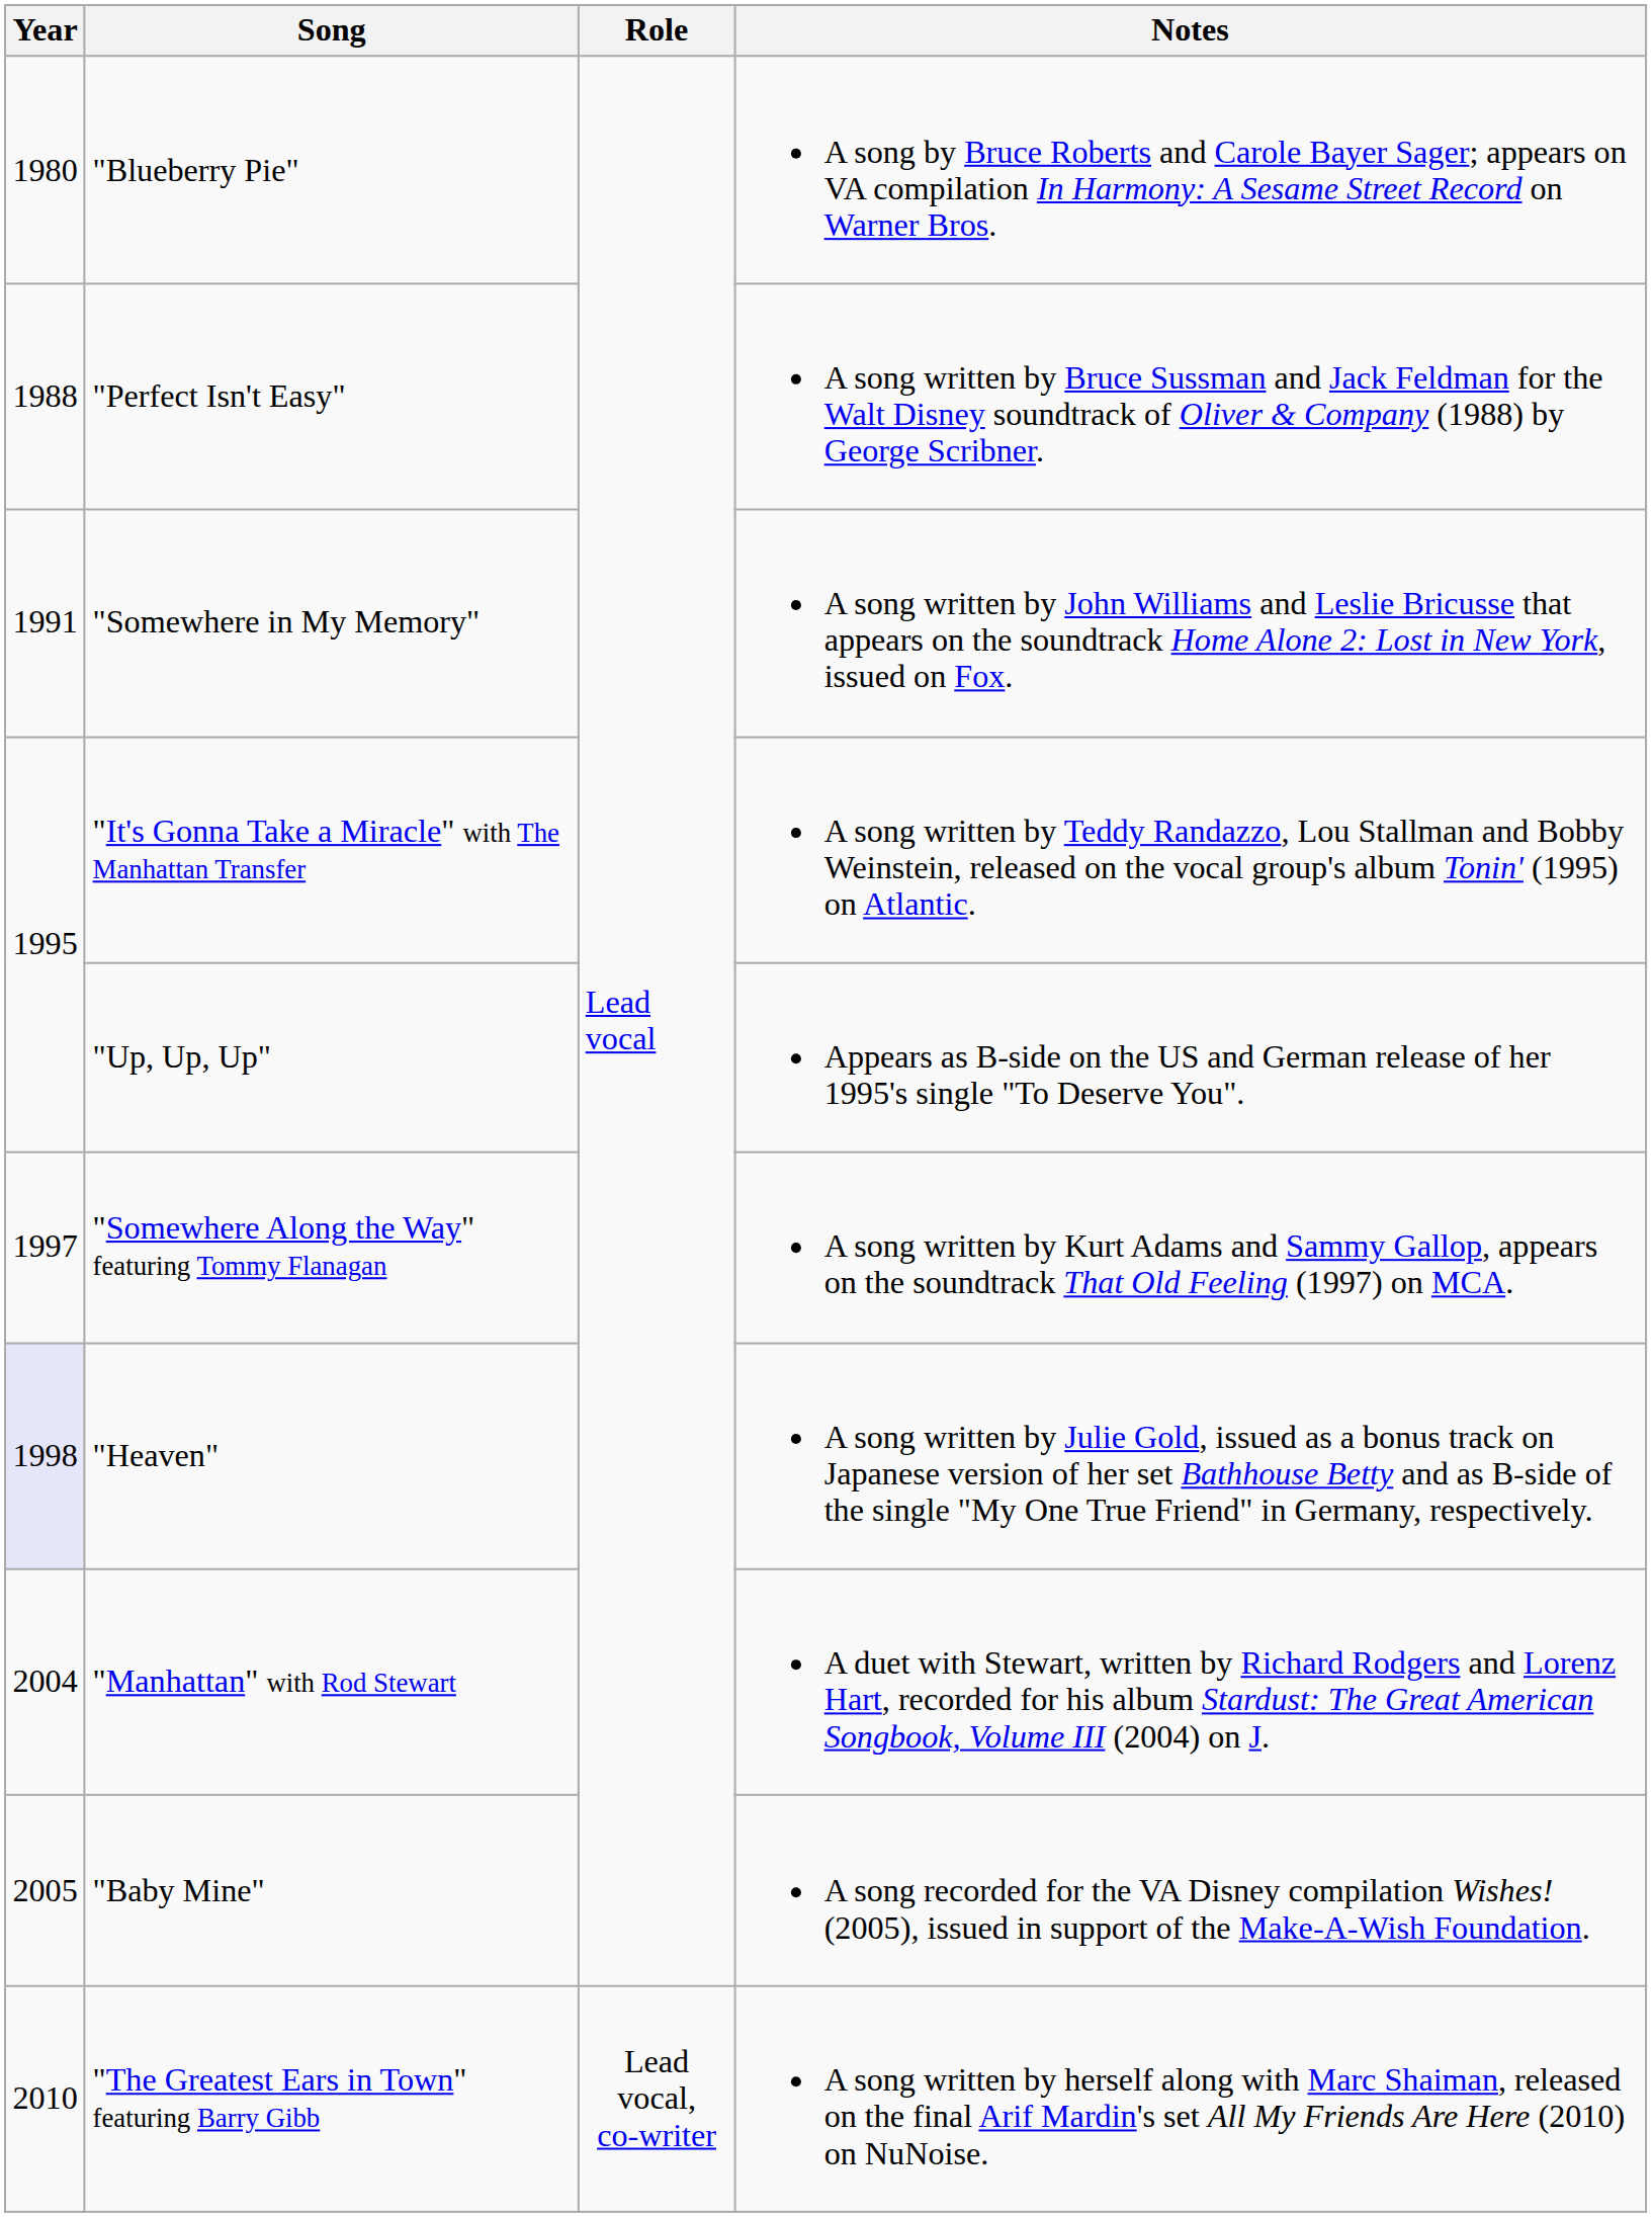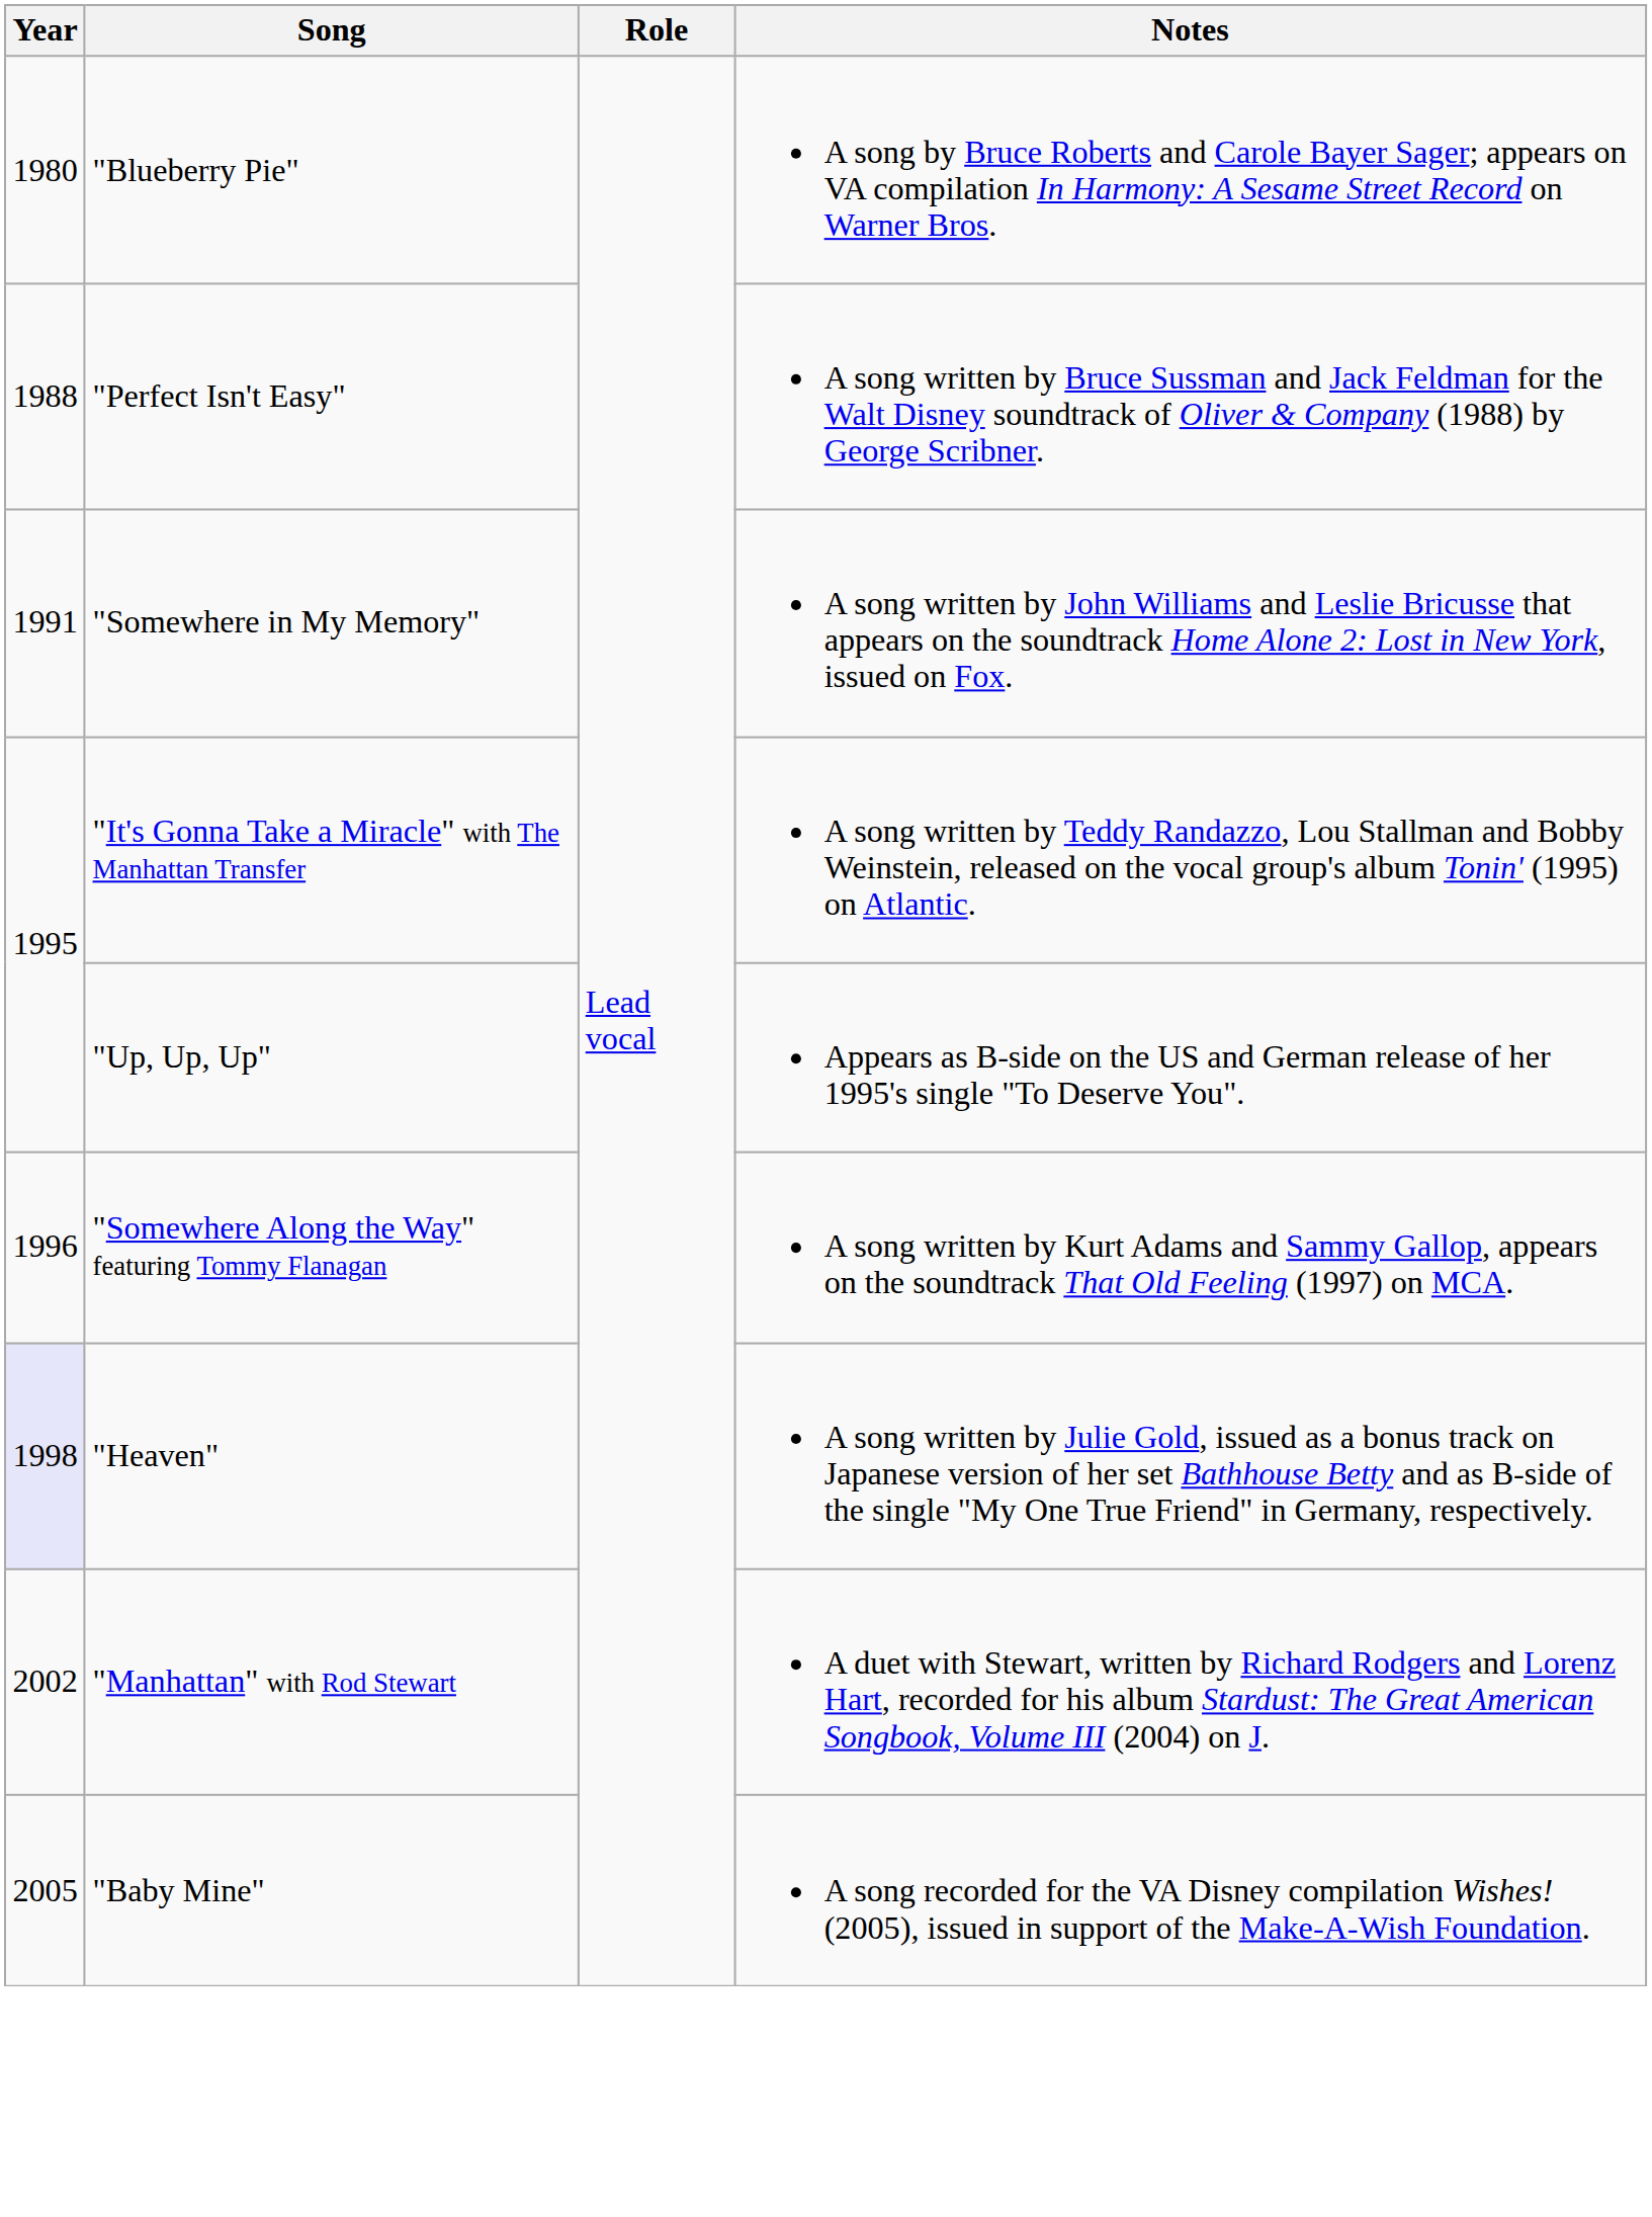"Somewhere Along the Way" featuring Tommy Flanagan | Year: 1997 -> 1996
"Manhattan" with Rod Stewart | Year: 2004 -> 2002
- row: 2010 | "The Greatest Ears in Town" featuring Barry Gibb | Lead vocal, co-writer | A song written by herself along with Marc Shaiman, released on the final Arif Mardin's set All My Friends Are Here (2010) on NuNoise.
